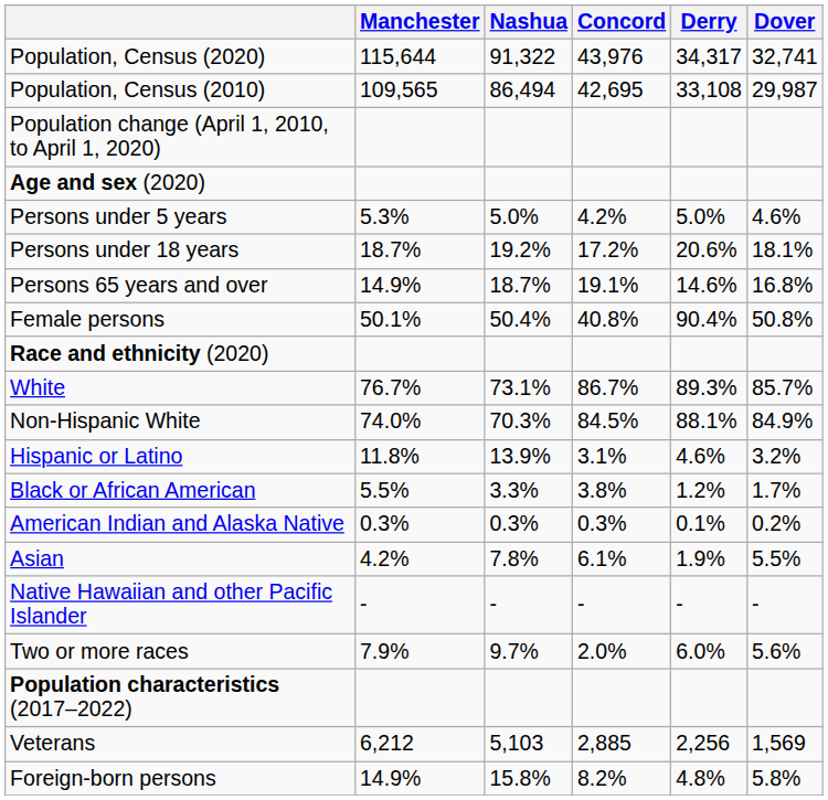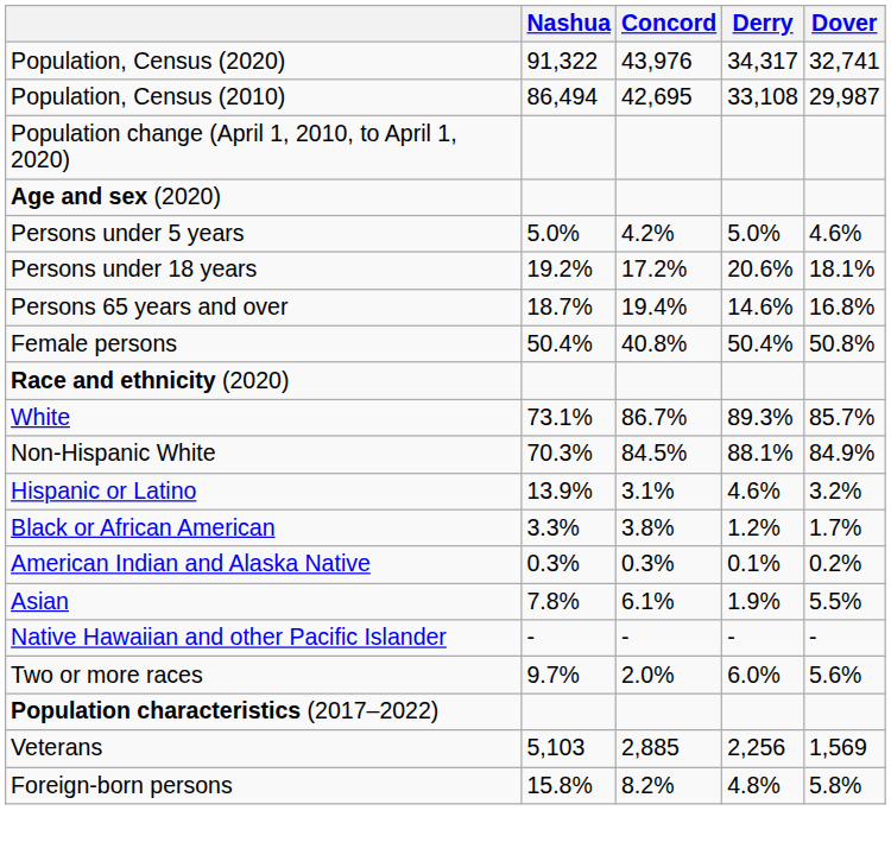- column: Manchester | 115,644 | 109,565 | 5.3% | 18.7% | 14.9% | 50.1% | 76.7% | 74.0% | 11.8% | 5.5% | 0.3% | 4.2% | - | 7.9% | 6,212 | 14.9%
Persons 65 years and over | Concord: 19.1% -> 19.4%
Female persons | Derry: 90.4% -> 50.4%
